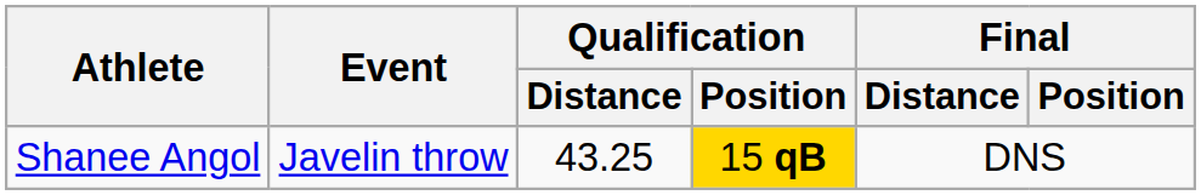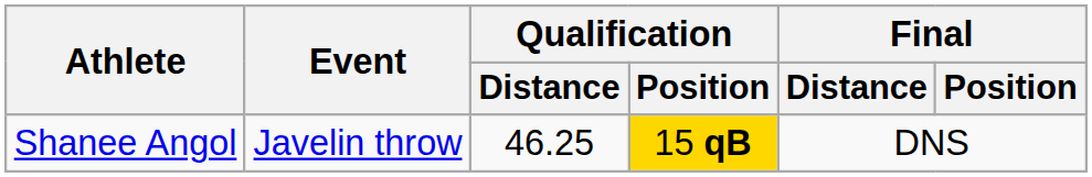Shanee Angol | Qualification / Distance: 43.25 -> 46.25
